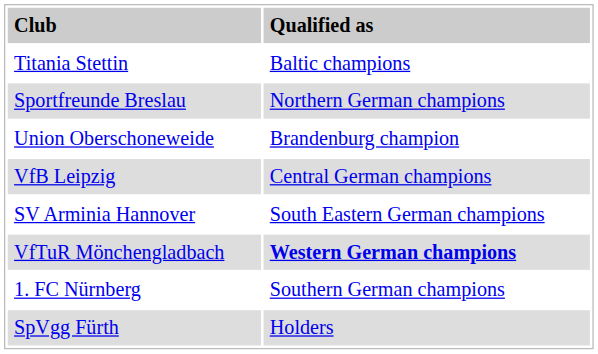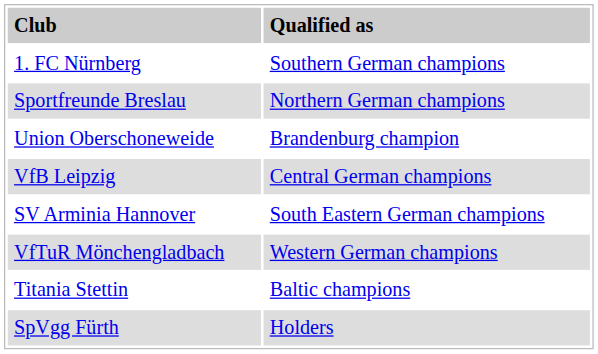rows swapped: Titania Stettin <-> 1. FC Nürnberg
VfTuR Mönchengladbach | column 2: bold -> normal
